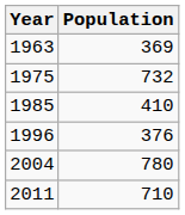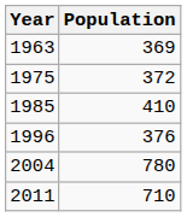1975 | Population: 732 -> 372
